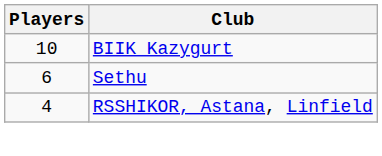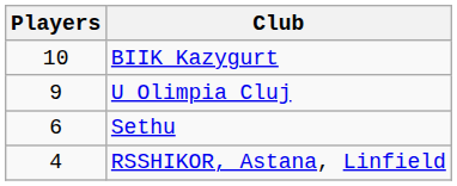+ row: 9 | U Olimpia Cluj
